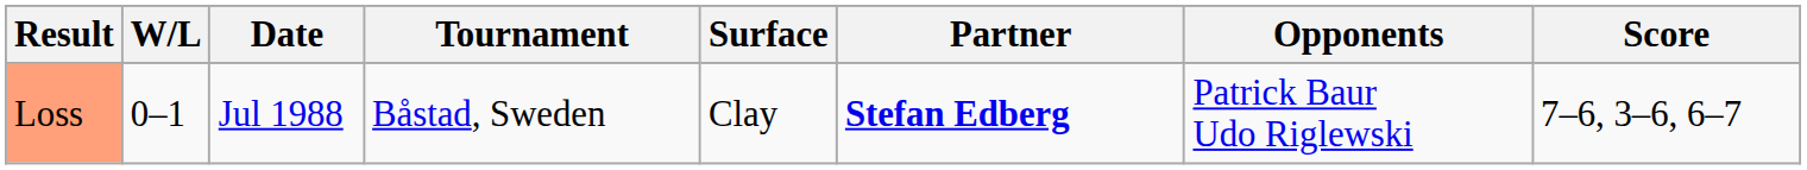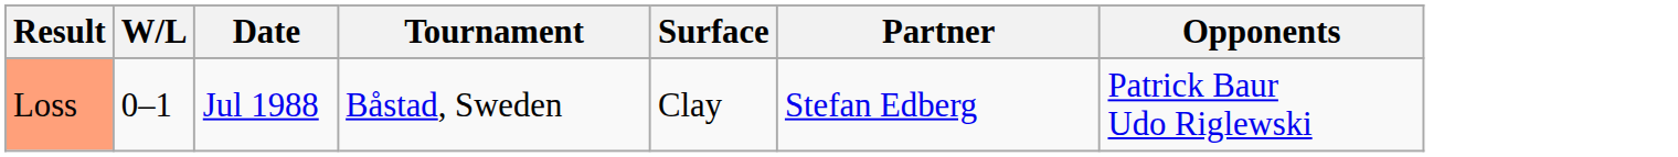- column: Score | 7–6, 3–6, 6–7
Loss | Partner: bold -> normal
